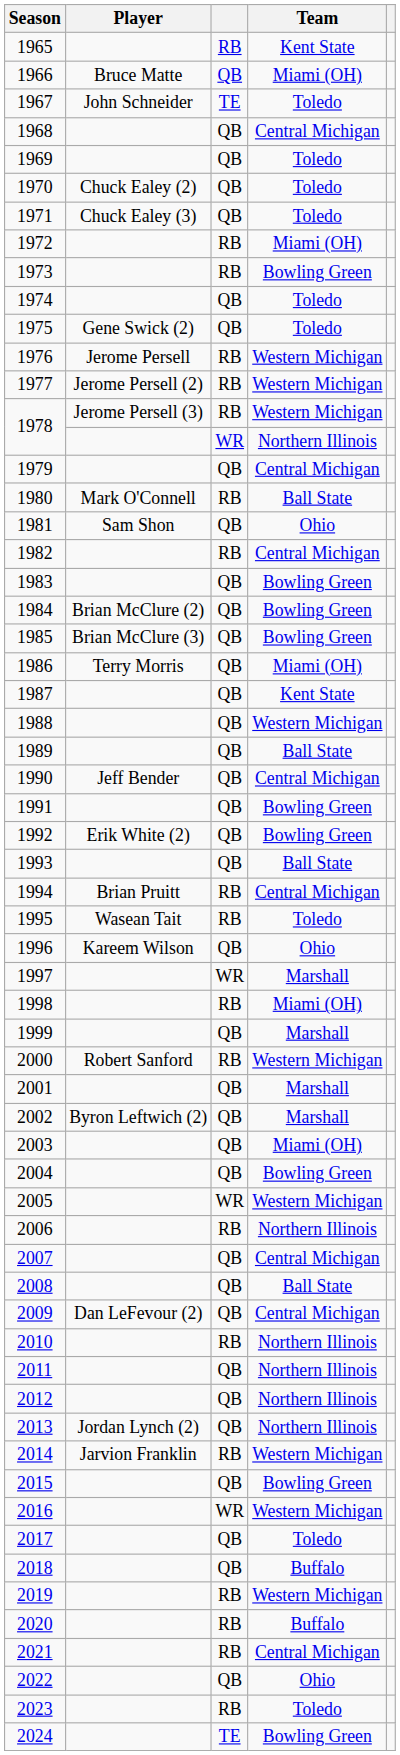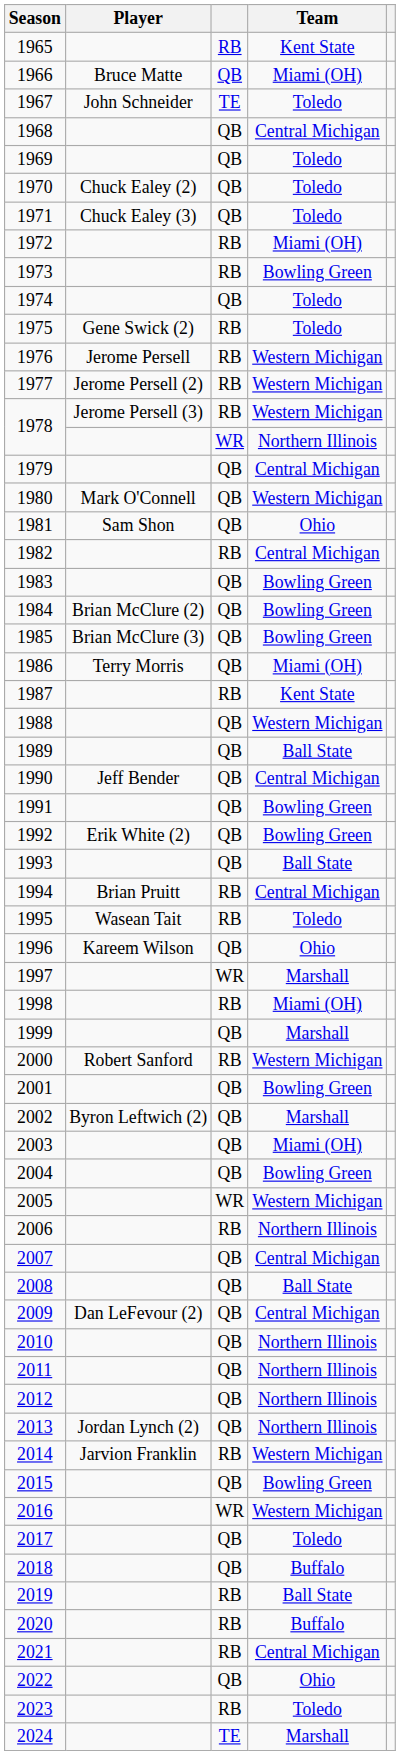1975 | column 3: QB -> RB
1980 | column 3: RB -> QB
1980 | Team: Ball State -> Western Michigan
1987 | column 3: QB -> RB
2001 | Team: Marshall -> Bowling Green
2010 | column 3: RB -> QB
2019 | Team: Western Michigan -> Ball State
2024 | Team: Bowling Green -> Marshall
